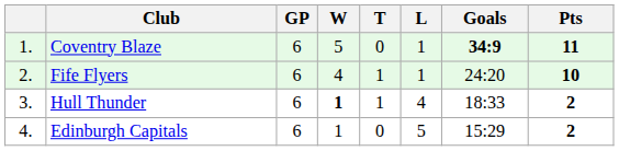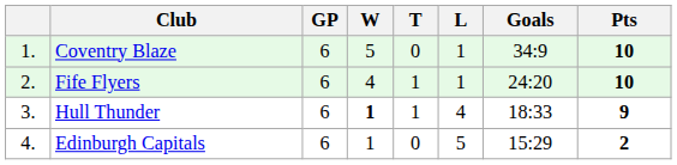Coventry Blaze | Goals: bold -> normal
Coventry Blaze | Pts: 11 -> 10
Hull Thunder | Pts: 2 -> 9
